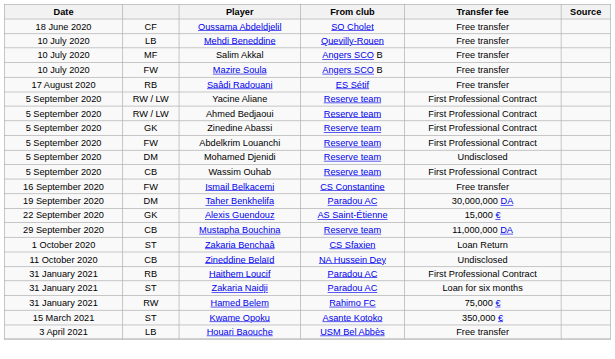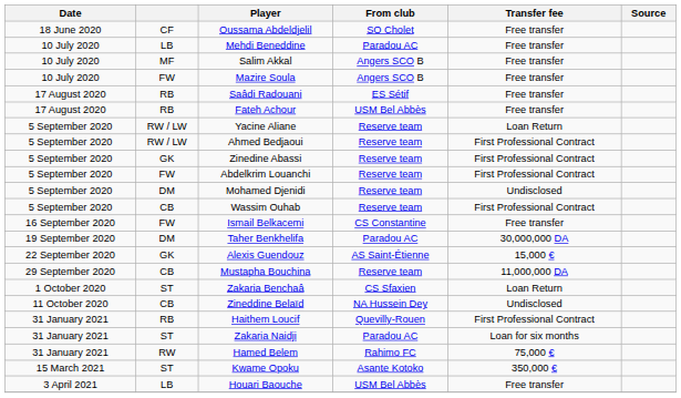Mehdi Beneddine | From club: Quevilly-Rouen -> Paradou AC
+ row: 17 August 2020 | RB | Fateh Achour | USM Bel Abbès | Free transfer
Yacine Aliane | Transfer fee: First Professional Contract -> Loan Return
Haithem Loucif | From club: Paradou AC -> Quevilly-Rouen
